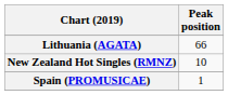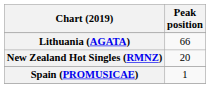New Zealand Hot Singles (RMNZ) | Peak position: 10 -> 20
